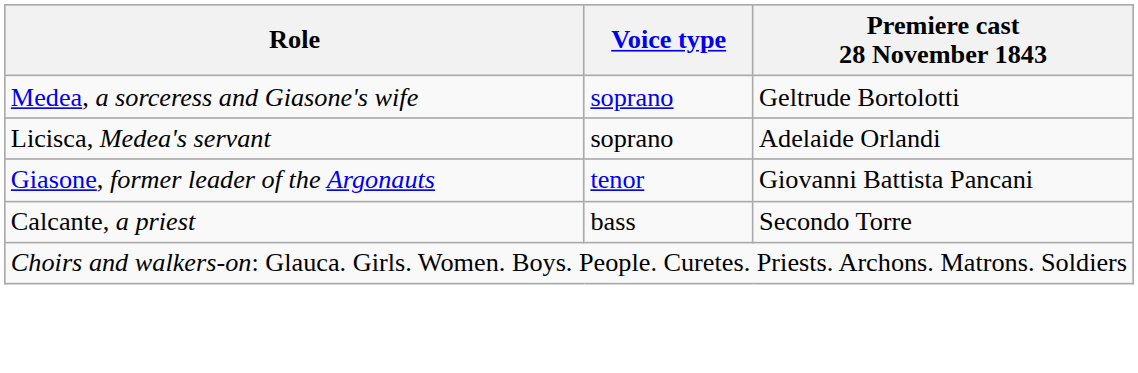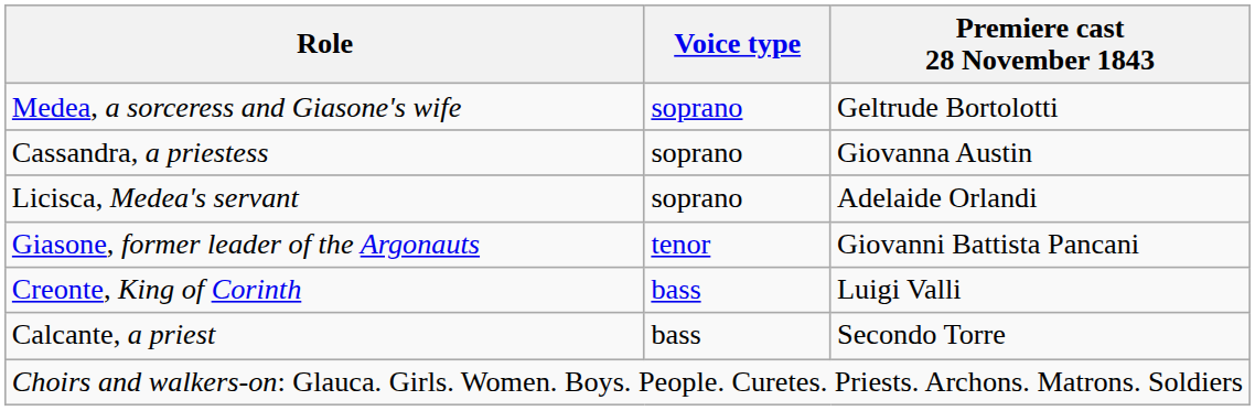+ row: Cassandra, a priestess | soprano | Giovanna Austin
+ row: Creonte, King of Corinth | bass | Luigi Valli
